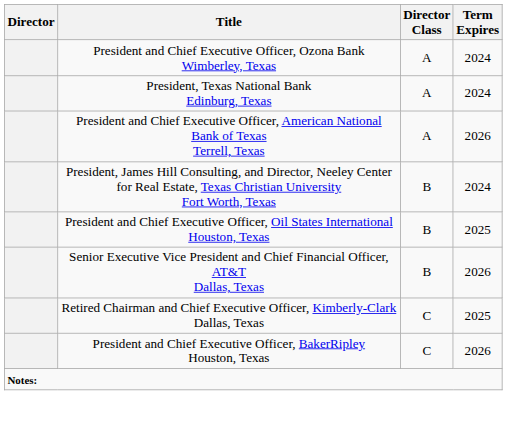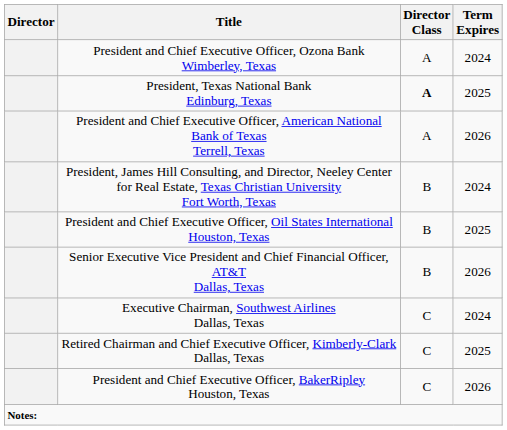President, Texas National Bank Edinburg, Texas | Director Class: normal -> bold
President, Texas National Bank Edinburg, Texas | Term Expires: 2024 -> 2025
+ row: Executive Chairman, Southwest Airlines Dallas, Texas | C | 2024
